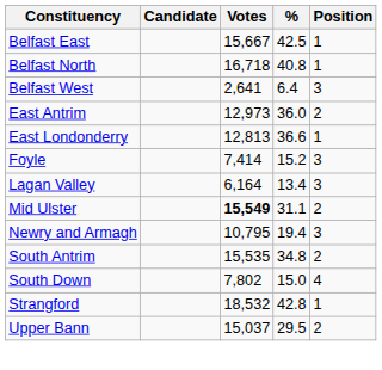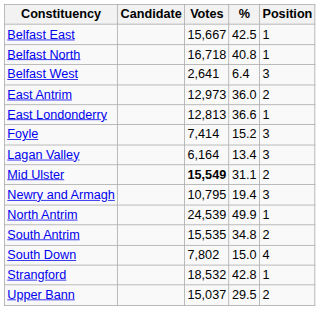+ row: North Antrim | 24,539 | 49.9 | 1
